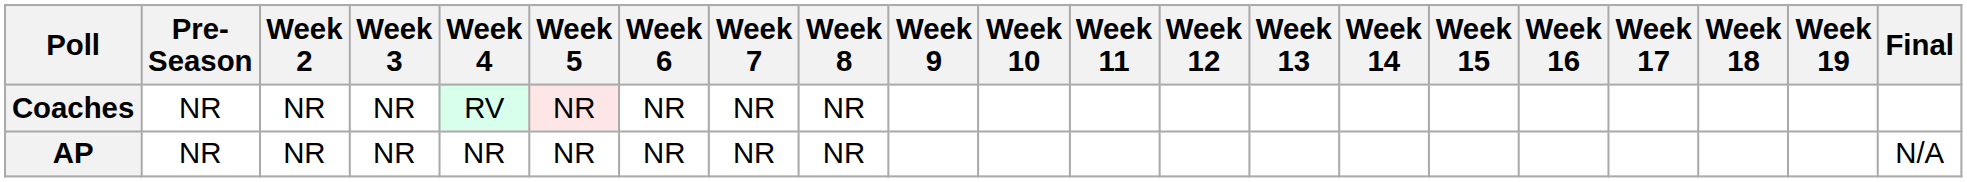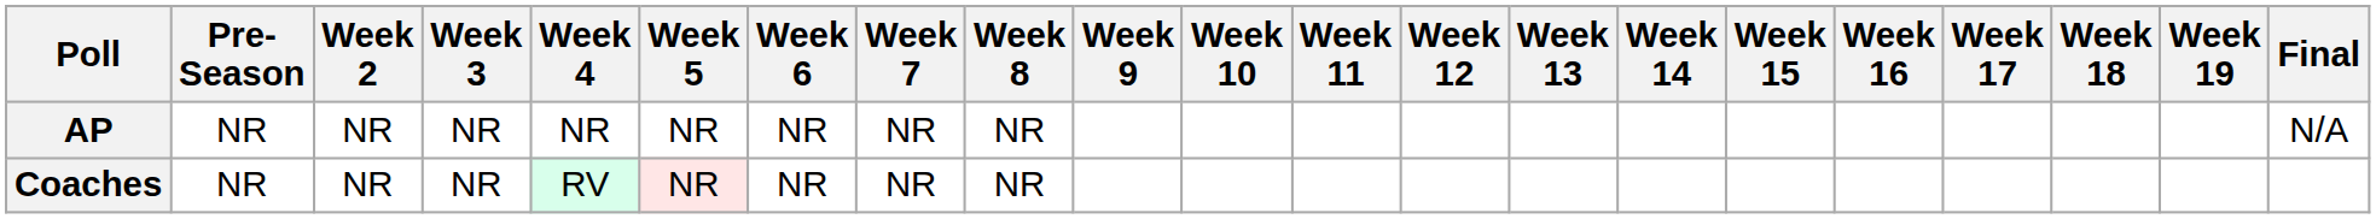rows swapped: AP <-> Coaches
